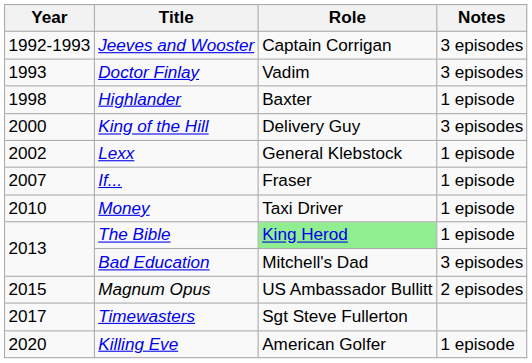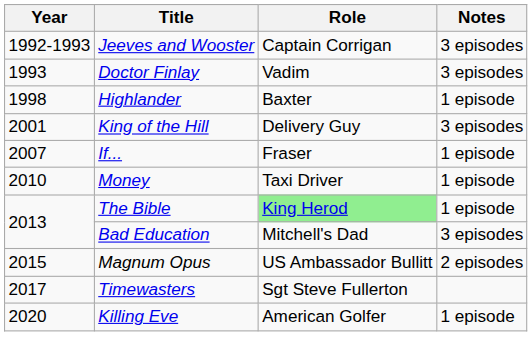King of the Hill | Year: 2000 -> 2001
- row: 2002 | Lexx | General Klebstock | 1 episode
